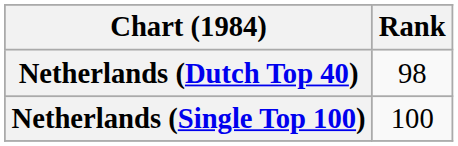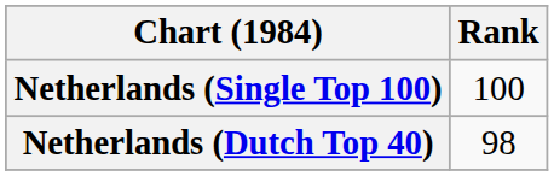rows swapped: Netherlands (Dutch Top 40) <-> Netherlands (Single Top 100)
